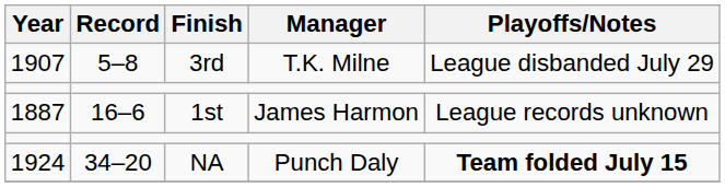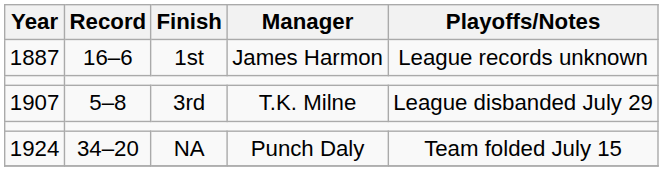rows swapped: 1887 <-> 1907
1924 | Playoffs/Notes: bold -> normal
